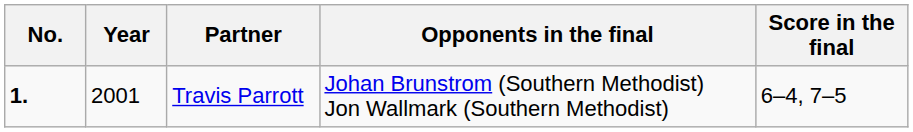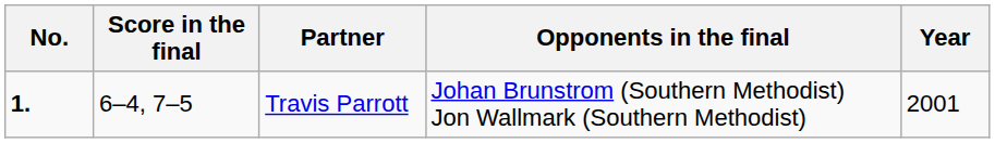columns swapped: Year <-> Score in the final
